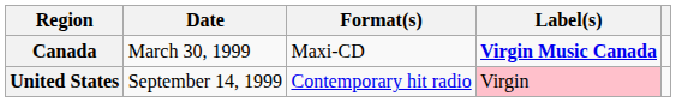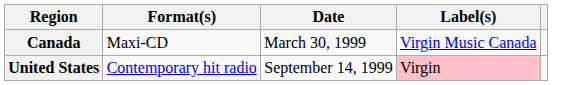columns swapped: Date <-> Format(s)
Canada | Label(s): bold -> normal
